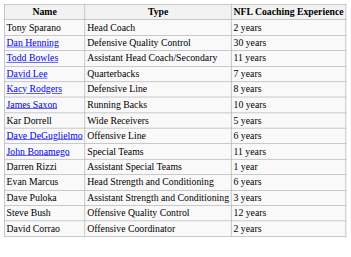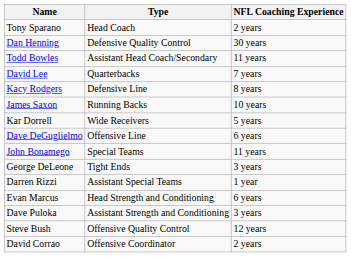+ row: George DeLeone | Tight Ends | 3 years
